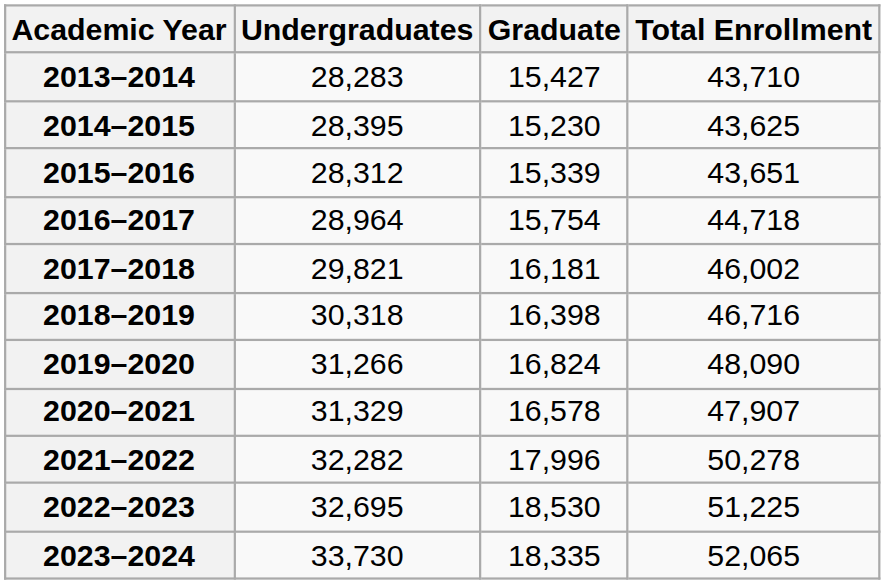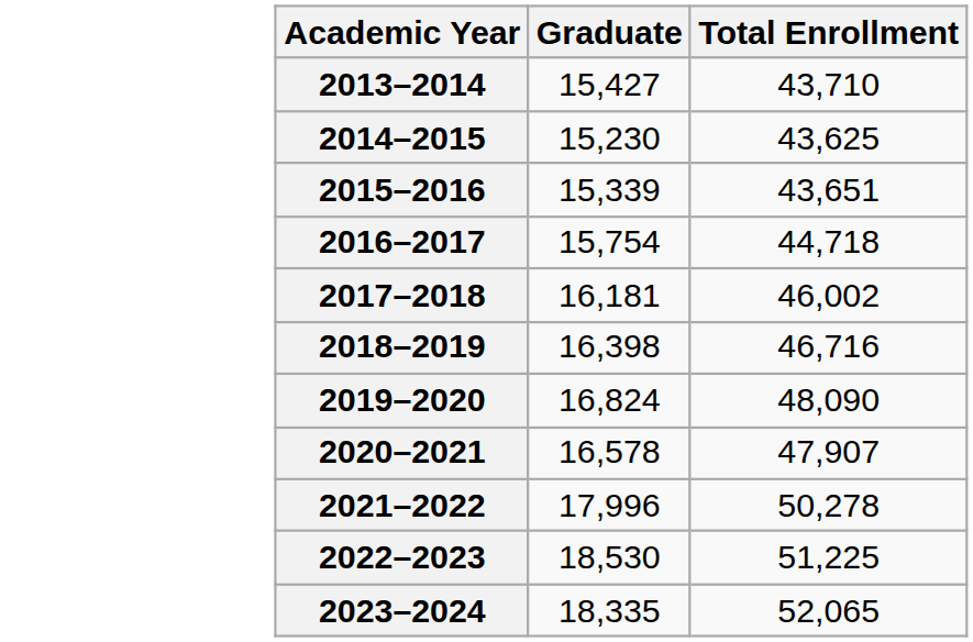- column: Undergraduates | 28,283 | 28,395 | 28,312 | 28,964 | 29,821 | 30,318 | 31,266 | 31,329 | 32,282 | 32,695 | 33,730
